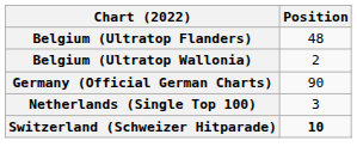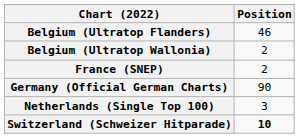Belgium (Ultratop Flanders) | Position: 48 -> 46
+ row: France (SNEP) | 2
